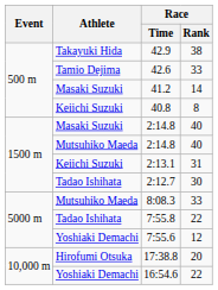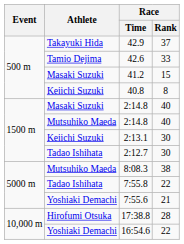42.9 | Race / Rank: 38 -> 37
41.2 | Race / Rank: 14 -> 15
2:13.1 | Race / Rank: 31 -> 30
8:08.3 | Race / Rank: 33 -> 38
7:55.6 | Race / Rank: 12 -> 21
17:38.8 | Race / Rank: 20 -> 28
